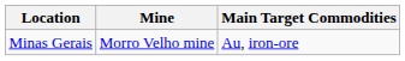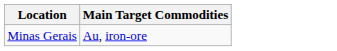- column: Mine | Morro Velho mine
